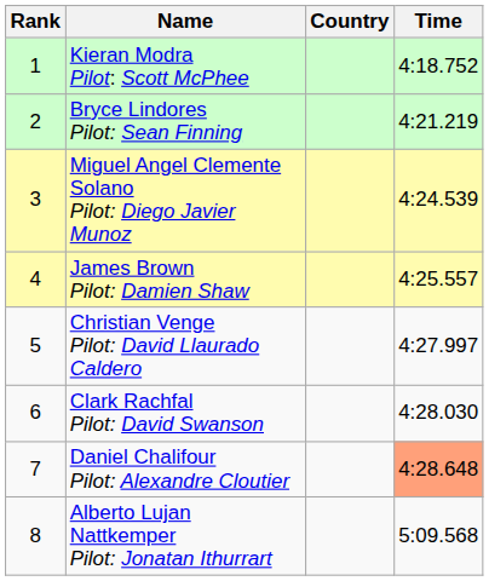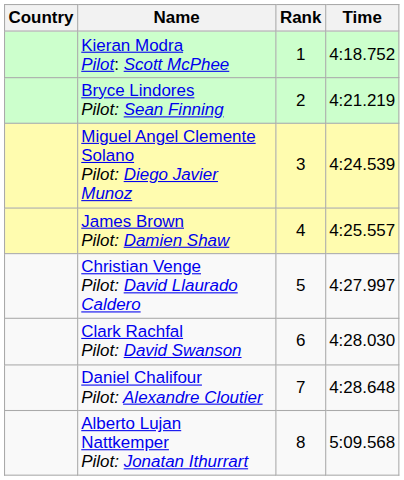columns swapped: Rank <-> Country
Daniel Chalifour Pilot: Alexandre Cloutier | Time: lightsalmon background -> no background
